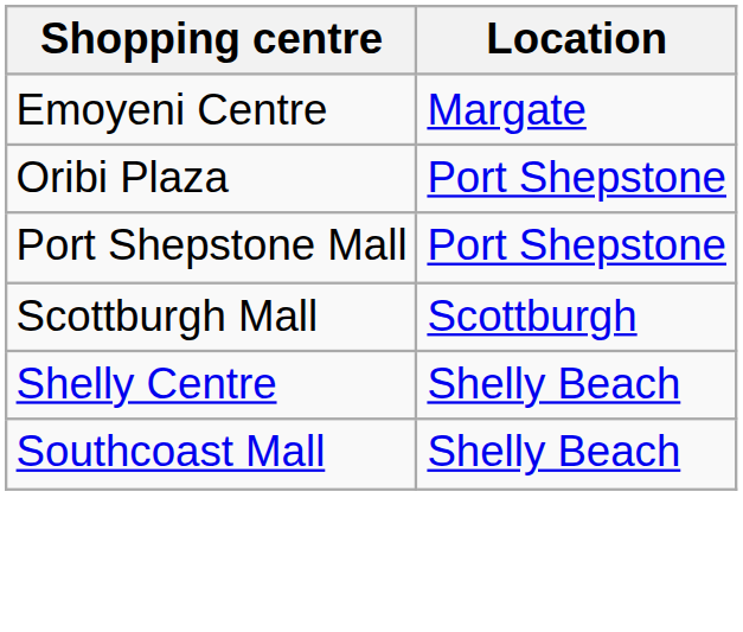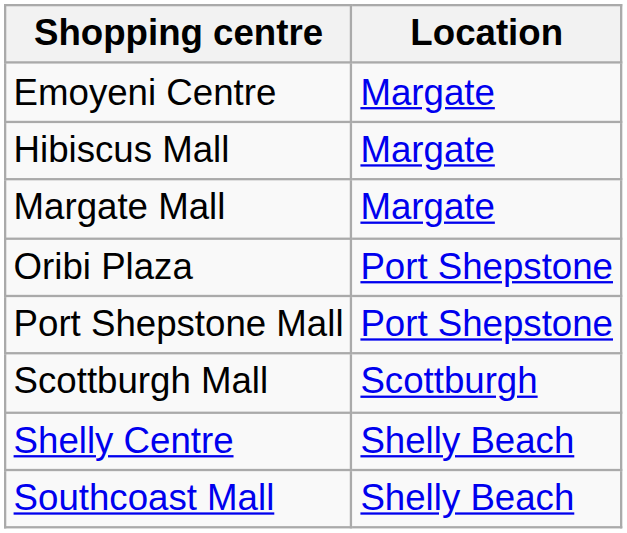+ row: Hibiscus Mall | Margate
+ row: Margate Mall | Margate
